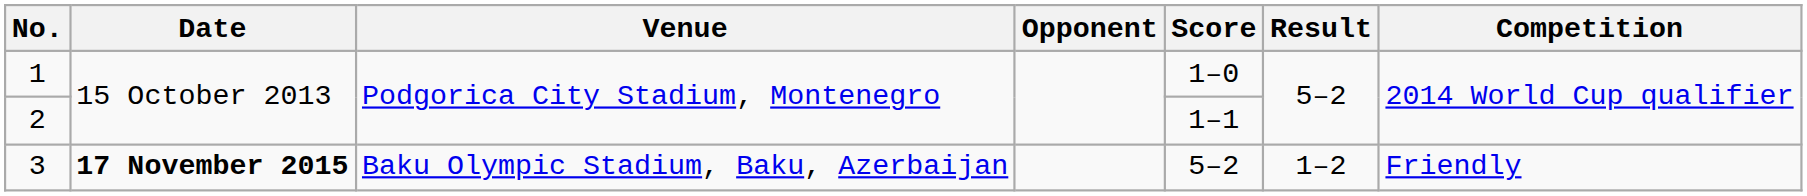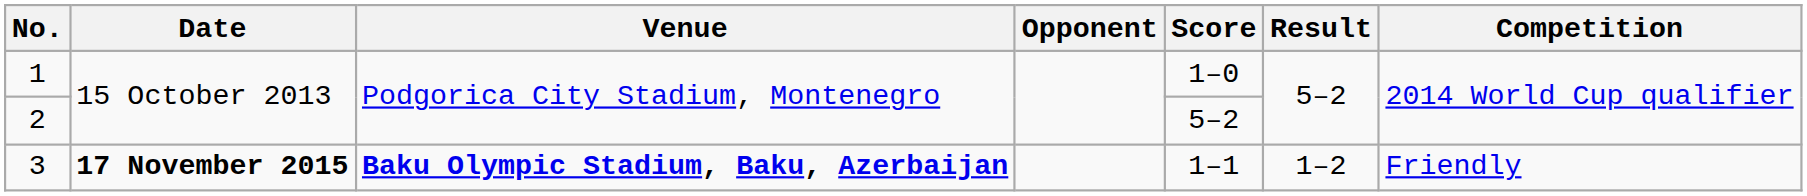2 | Score: 1–1 -> 5–2
3 | Venue: normal -> bold
3 | Score: 5–2 -> 1–1
